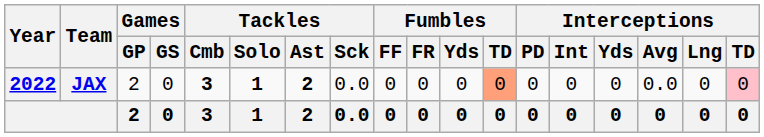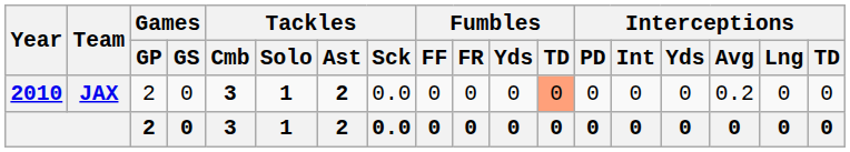JAX | Year: 2022 -> 2010
JAX | Interceptions / Avg: 0.0 -> 0.2
JAX | Interceptions / TD: pink background -> no background
